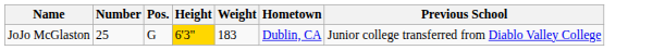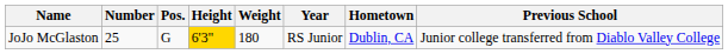+ column: Year | RS Junior
JoJo McGlaston | Weight: 183 -> 180
